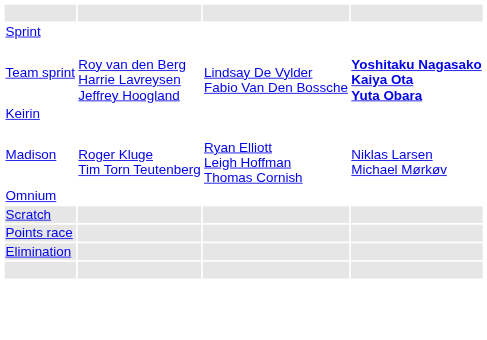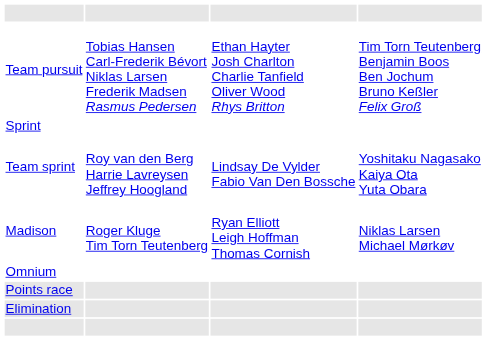+ row: Team pursuit | Tobias Hansen Carl-Frederik Bévort Niklas Larsen Frederik Madsen Rasmus Pedersen | Ethan Hayter Josh Charlton Charlie Tanfield Oliver Wood Rhys Britton | Tim Torn Teutenberg Benjamin Boos Ben Jochum Bruno Keßler Felix Groß
Team sprint | column 4: bold -> normal
- row: Keirin
- row: Scratch
